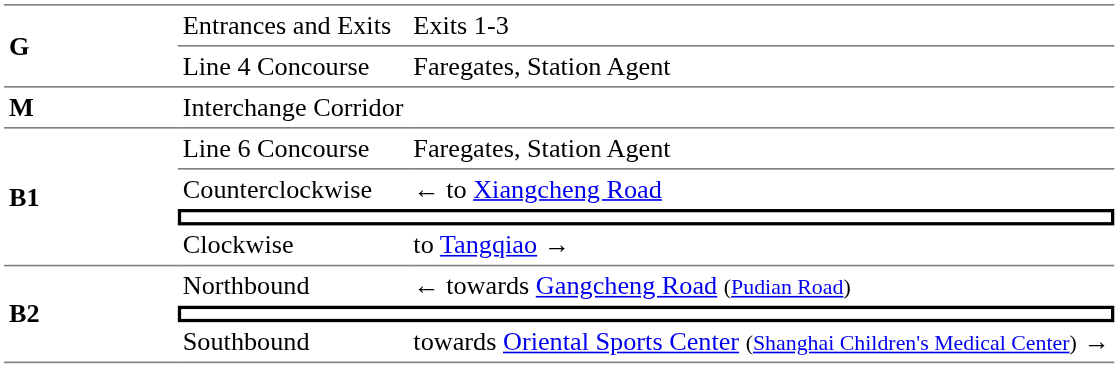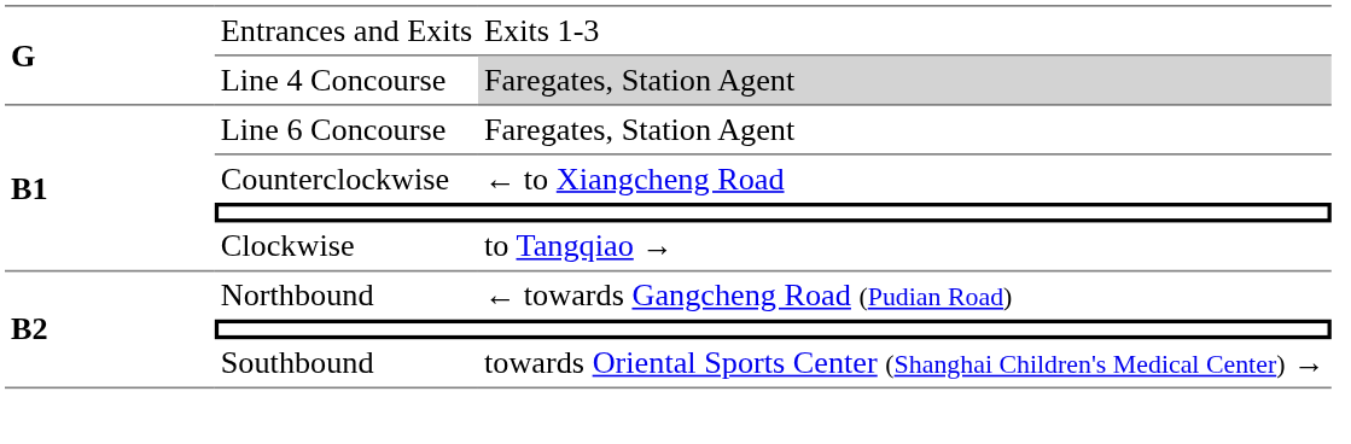Line 4 Concourse | column 3: no background -> lightgrey background
- row: M | Interchange Corridor
